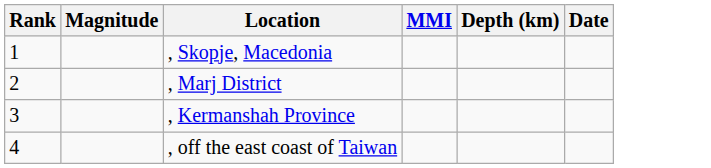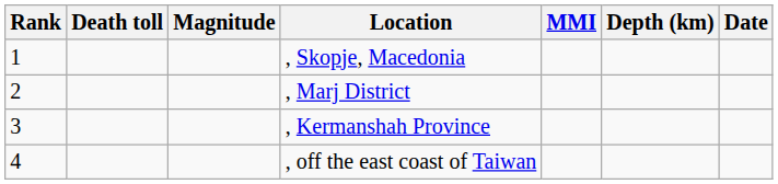+ column: Death toll
